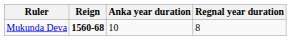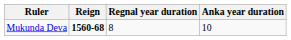columns swapped: Regnal year duration <-> Anka year duration
